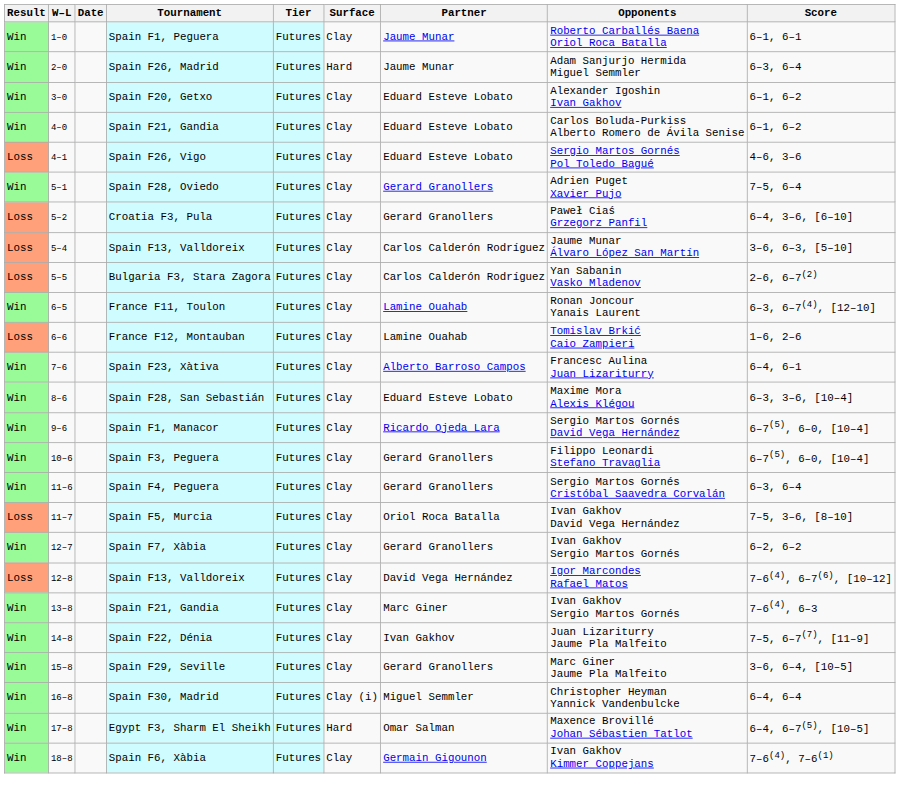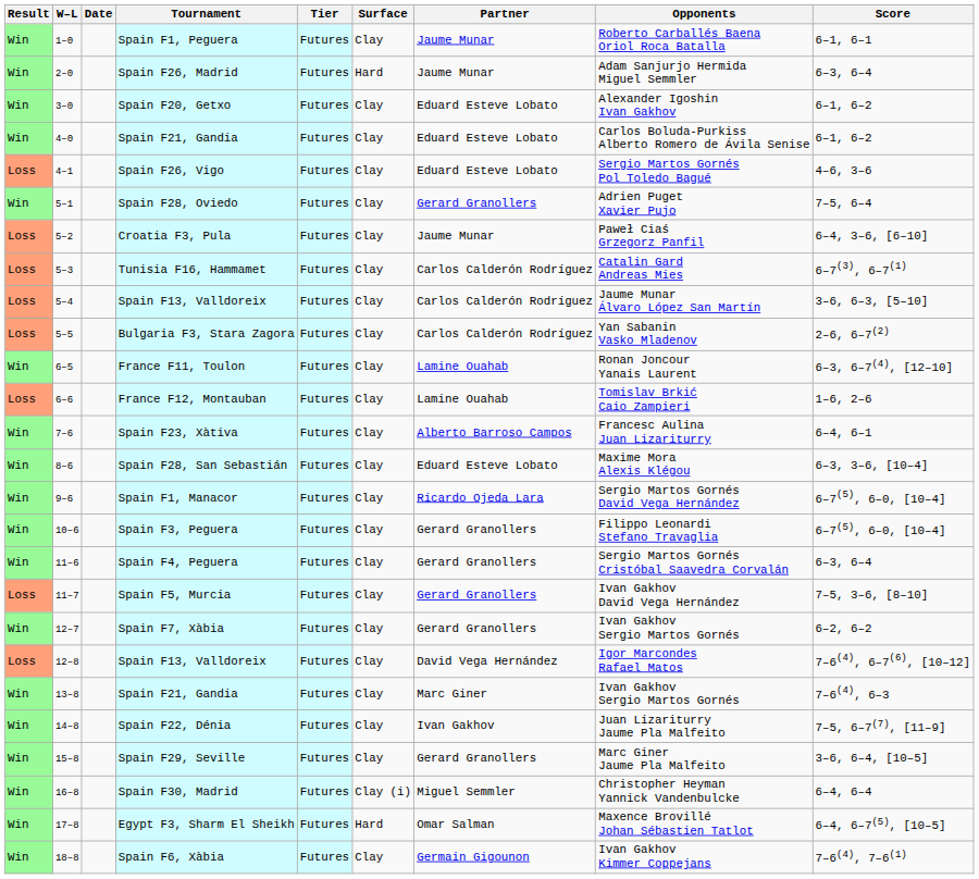Croatia F3, Pula | Partner: Gerard Granollers -> Jaume Munar
+ row: Loss | 5–3 | Tunisia F16, Hammamet | Futures | Clay | Carlos Calderón Rodríguez | Catalin Gard Andreas Mies | 6–7(3), 6–7(1)
Spain F5, Murcia | Partner: Oriol Roca Batalla -> Gerard Granollers
